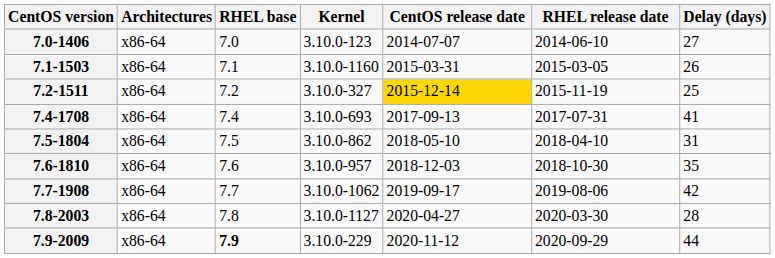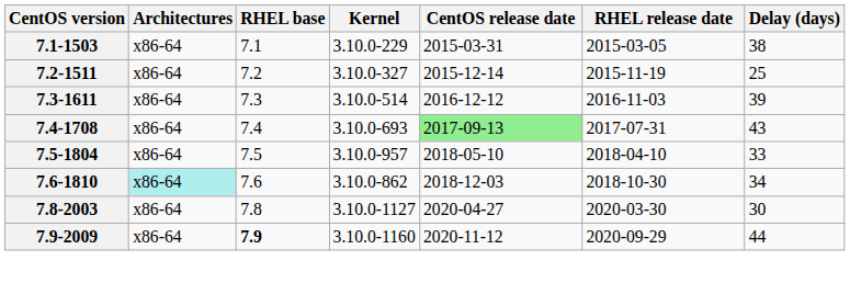- row: 7.0-1406 | x86-64 | 7.0 | 3.10.0-123 | 2014-07-07 | 2014-06-10 | 27
7.1-1503 | Kernel: 3.10.0-1160 -> 3.10.0-229
7.1-1503 | Delay (days): 26 -> 38
7.2-1511 | CentOS release date: gold background -> no background
+ row: 7.3-1611 | x86-64 | 7.3 | 3.10.0-514 | 2016-12-12 | 2016-11-03 | 39
7.4-1708 | CentOS release date: no background -> lightgreen background
7.4-1708 | Delay (days): 41 -> 43
7.5-1804 | Kernel: 3.10.0-862 -> 3.10.0-957
7.5-1804 | Delay (days): 31 -> 33
7.6-1810 | Architectures: no background -> paleturquoise background
7.6-1810 | Kernel: 3.10.0-957 -> 3.10.0-862
7.6-1810 | Delay (days): 35 -> 34
- row: 7.7-1908 | x86-64 | 7.7 | 3.10.0-1062 | 2019-09-17 | 2019-08-06 | 42
7.8-2003 | Delay (days): 28 -> 30
7.9-2009 | Kernel: 3.10.0-229 -> 3.10.0-1160
